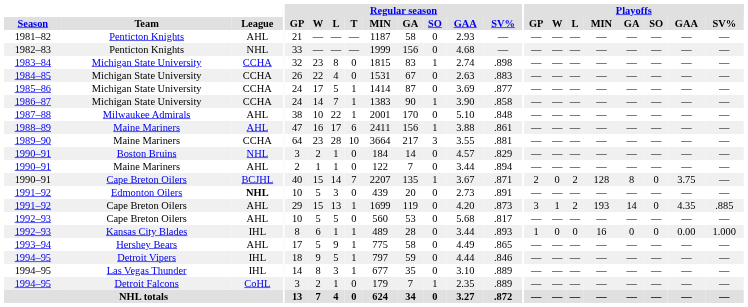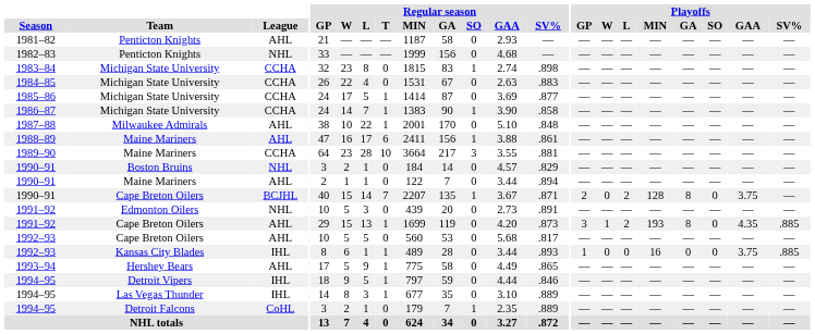1991–92 / Edmonton Oilers | League: bold -> normal
1991–92 / Cape Breton Oilers | Playoffs / GA: 14 -> 8
1992–93 / Kansas City Blades | Playoffs / GAA: 0.00 -> 3.75
1992–93 / Kansas City Blades | Playoffs / SV%: 1.000 -> .885
